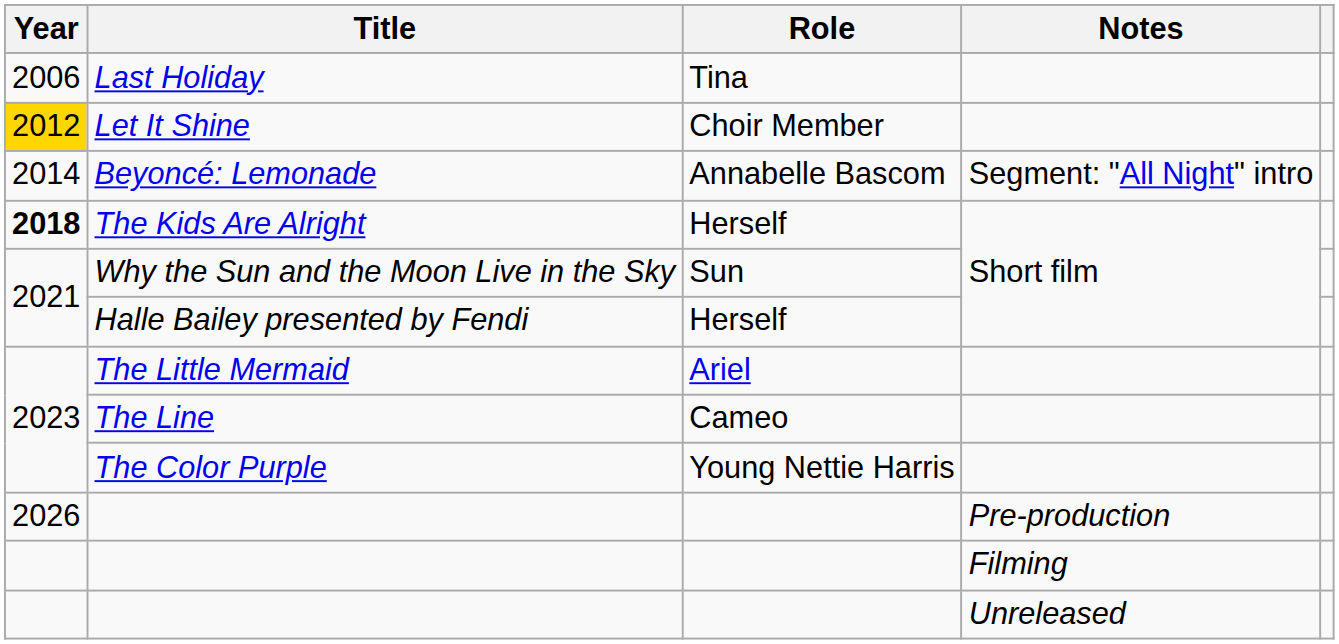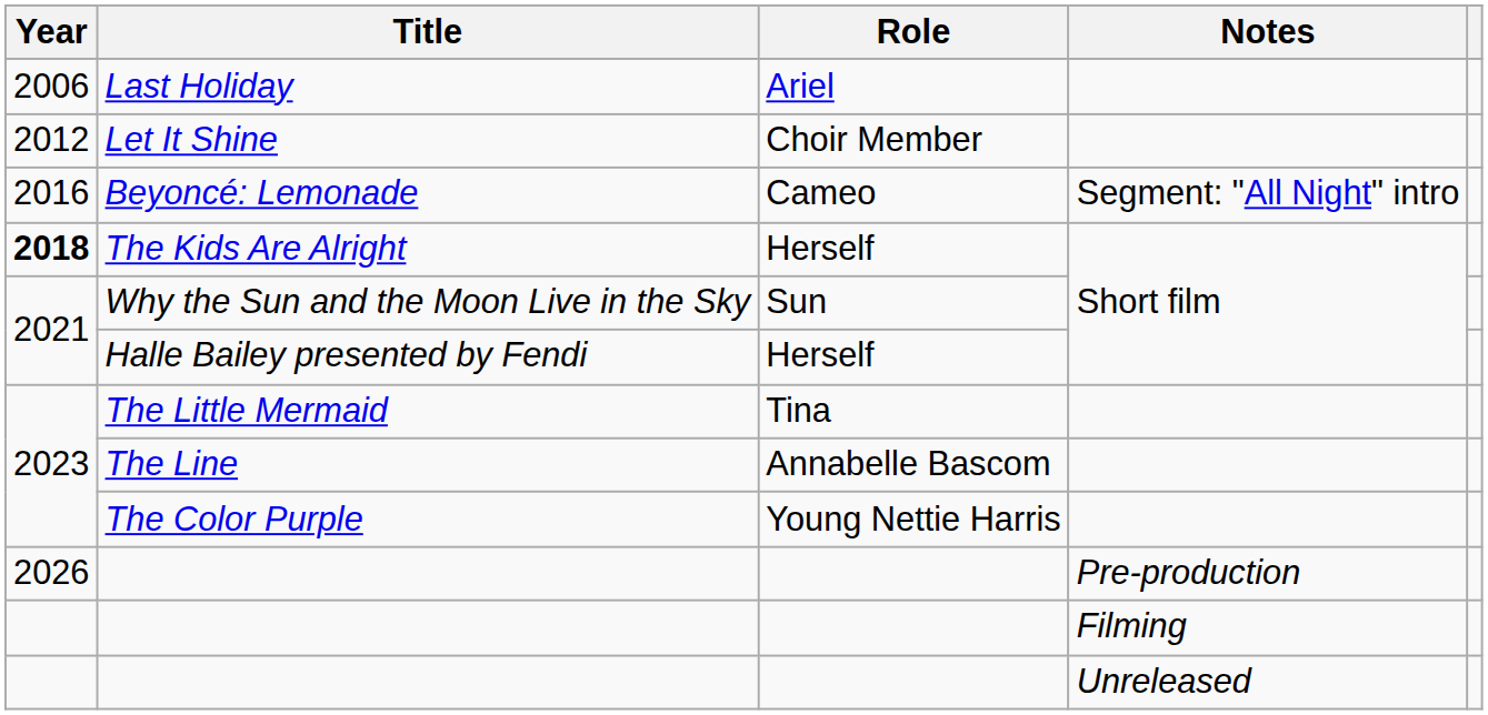Last Holiday | Role: Tina -> Ariel
Let It Shine | Year: gold background -> no background
Beyoncé: Lemonade | Year: 2014 -> 2016
Beyoncé: Lemonade | Role: Annabelle Bascom -> Cameo
The Little Mermaid | Role: Ariel -> Tina
The Line | Role: Cameo -> Annabelle Bascom
